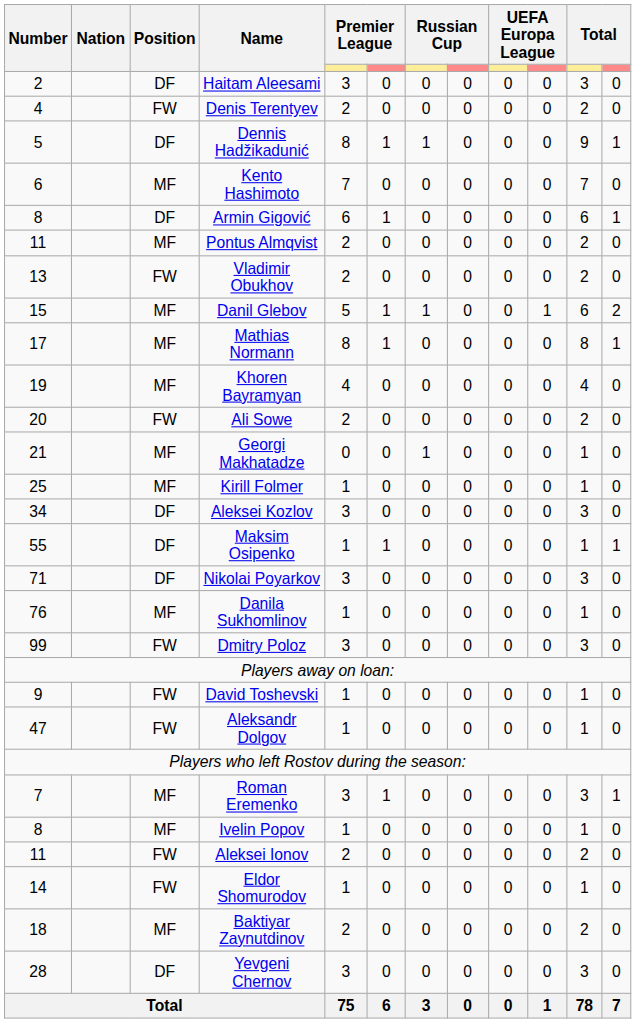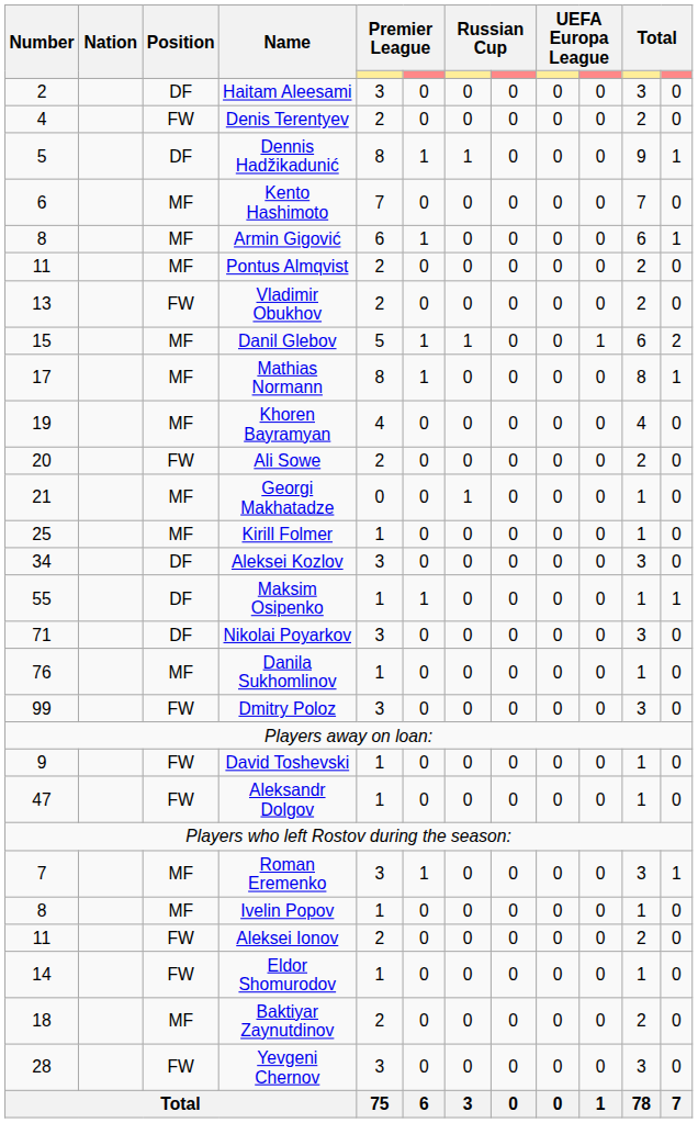Armin Gigović | Position: DF -> MF
Yevgeni Chernov | Position: DF -> FW
